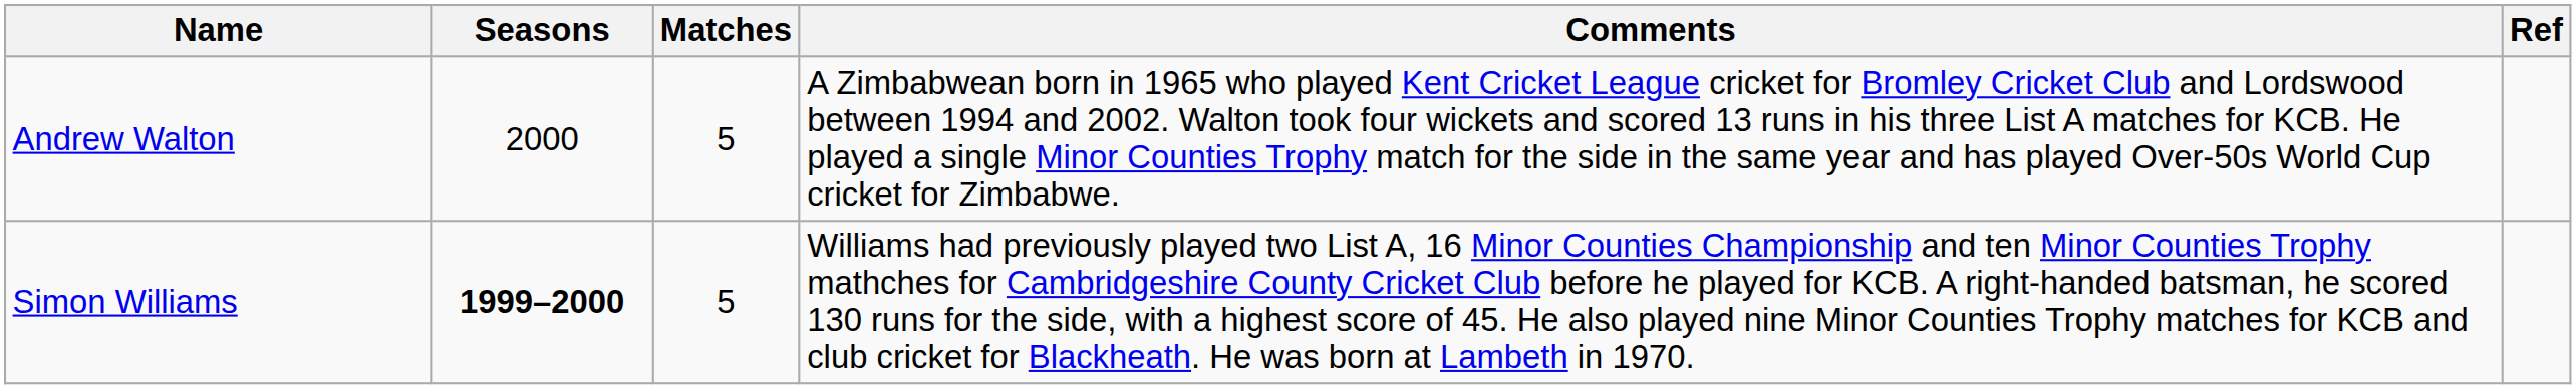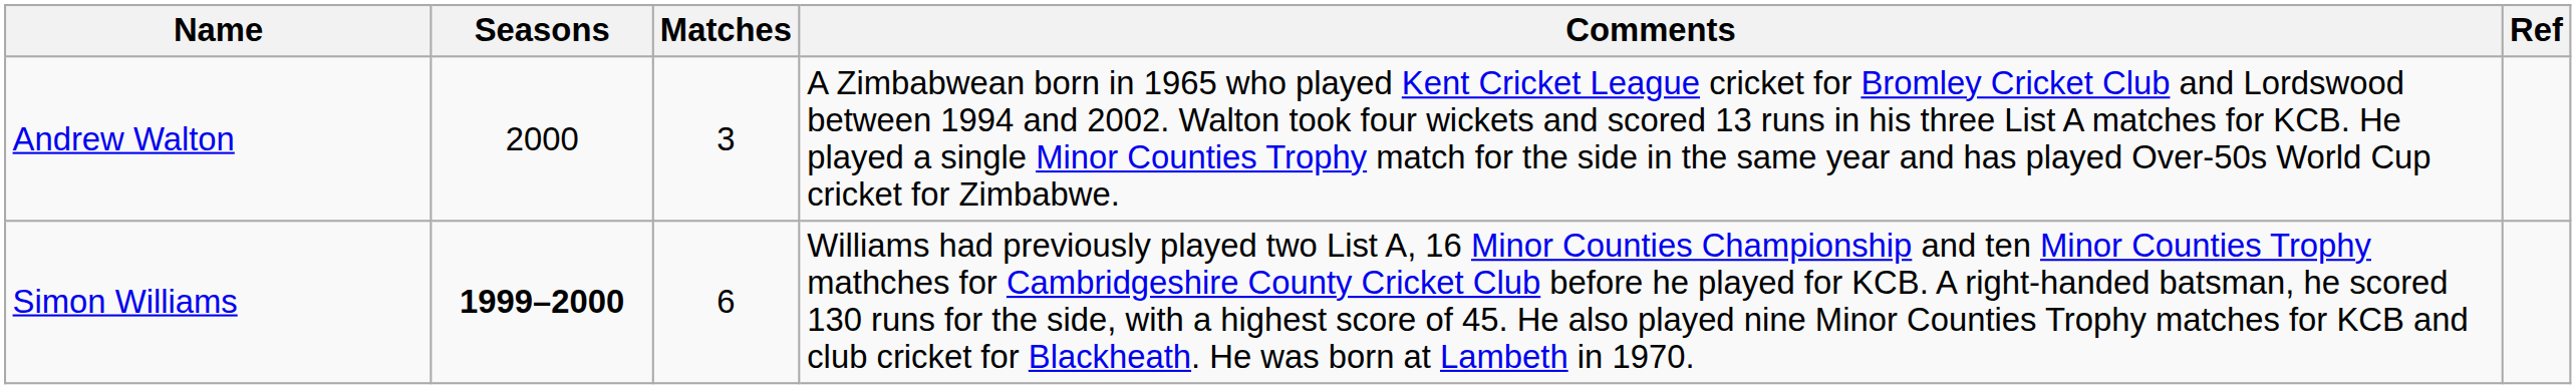Andrew Walton | Matches: 5 -> 3
Simon Williams | Matches: 5 -> 6
